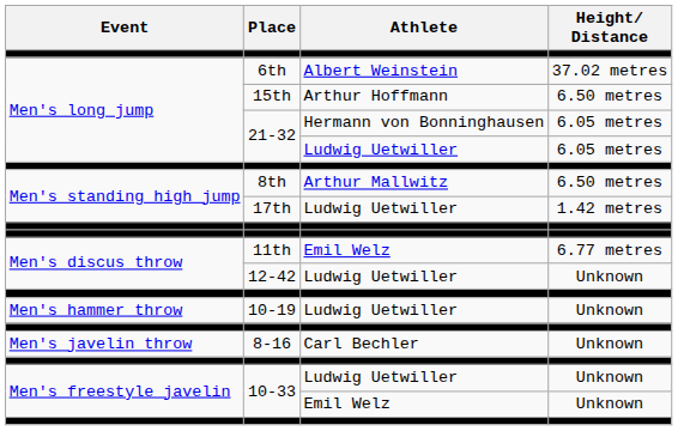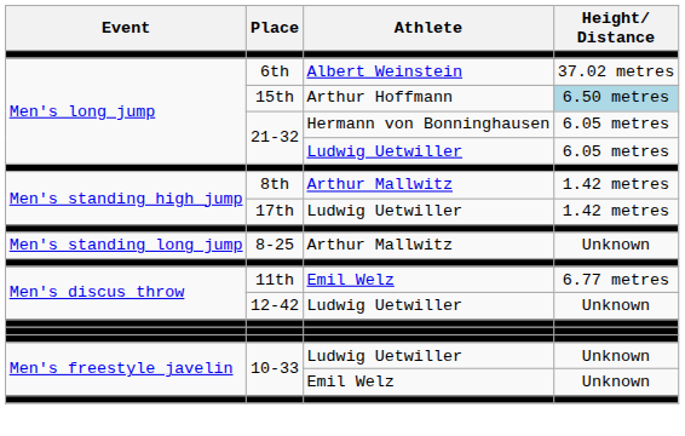15th | Height/ Distance: no background -> lightblue background
8th | Height/ Distance: 6.50 metres -> 1.42 metres
+ row: Men's standing long jump | 8-25 | Arthur Mallwitz | Unknown
- row: Men's hammer throw | 10-19 | Ludwig Uetwiller | Unknown
- row: Men's javelin throw | 8-16 | Carl Bechler | Unknown
